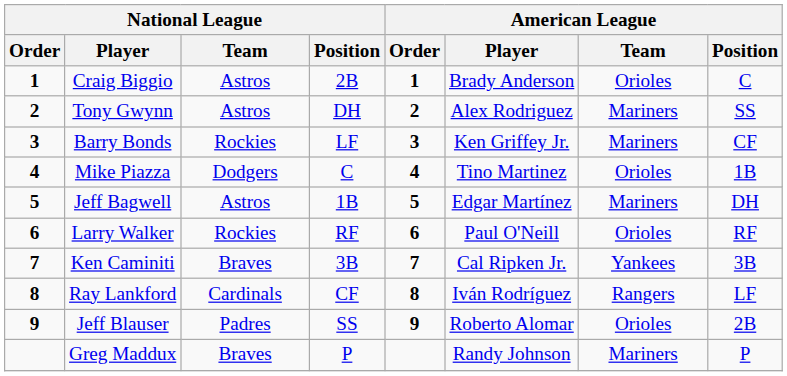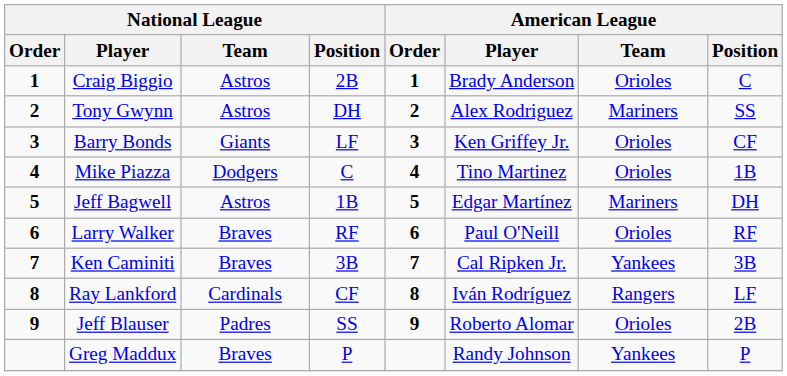Barry Bonds | National League / Team: Rockies -> Giants
Barry Bonds | American League / Team: Mariners -> Orioles
Larry Walker | National League / Team: Rockies -> Braves
Greg Maddux | American League / Team: Mariners -> Yankees
